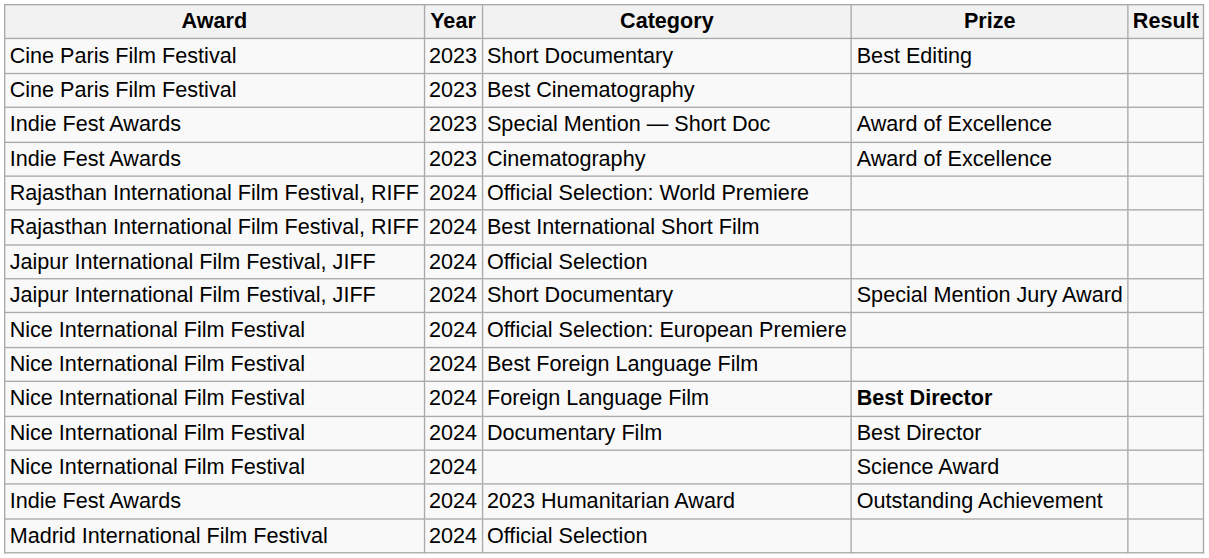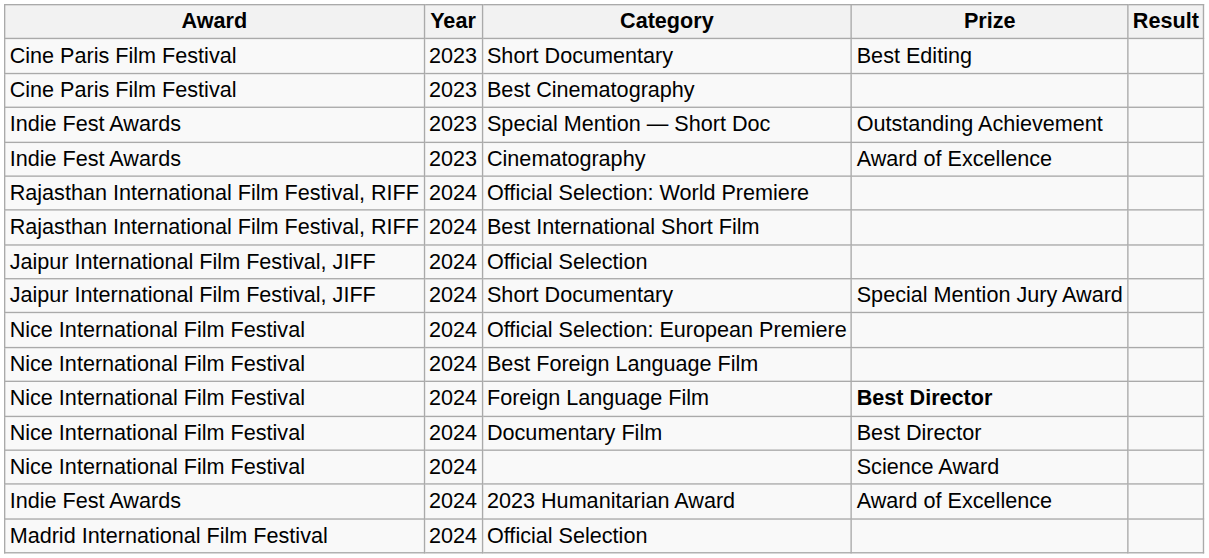Special Mention — Short Doc | Prize: Award of Excellence -> Outstanding Achievement
2023 Humanitarian Award | Prize: Outstanding Achievement -> Award of Excellence
